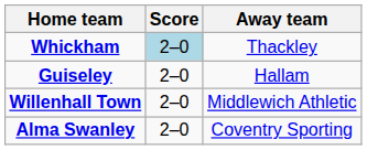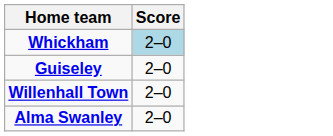- column: Away team | Thackley | Hallam | Middlewich Athletic | Coventry Sporting
